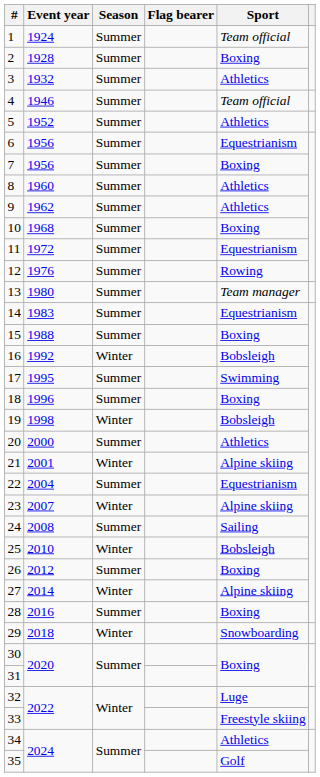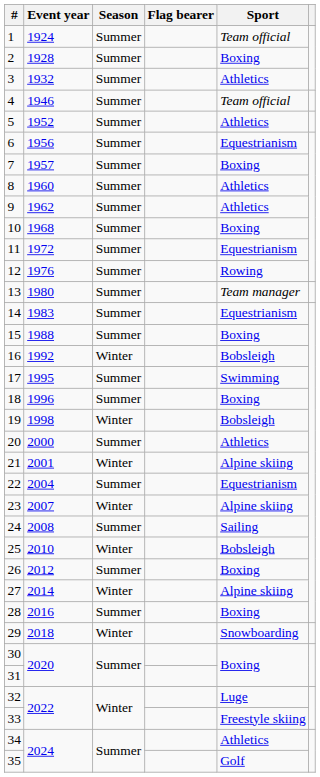7 | Event year: 1956 -> 1957
